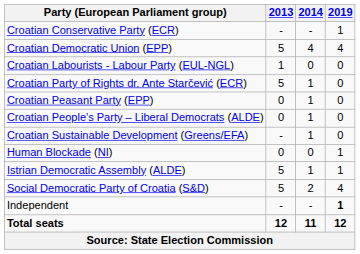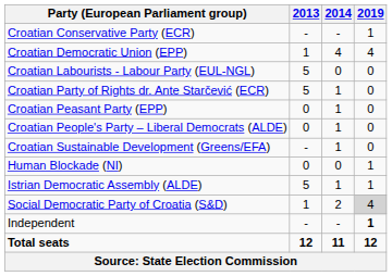Croatian Democratic Union (EPP) | 2013: 5 -> 1
Croatian Labourists - Labour Party (EUL-NGL) | 2013: 1 -> 5
Social Democratic Party of Croatia (S&D) | 2013: 5 -> 1
Social Democratic Party of Croatia (S&D) | 2019: no background -> lightgrey background
